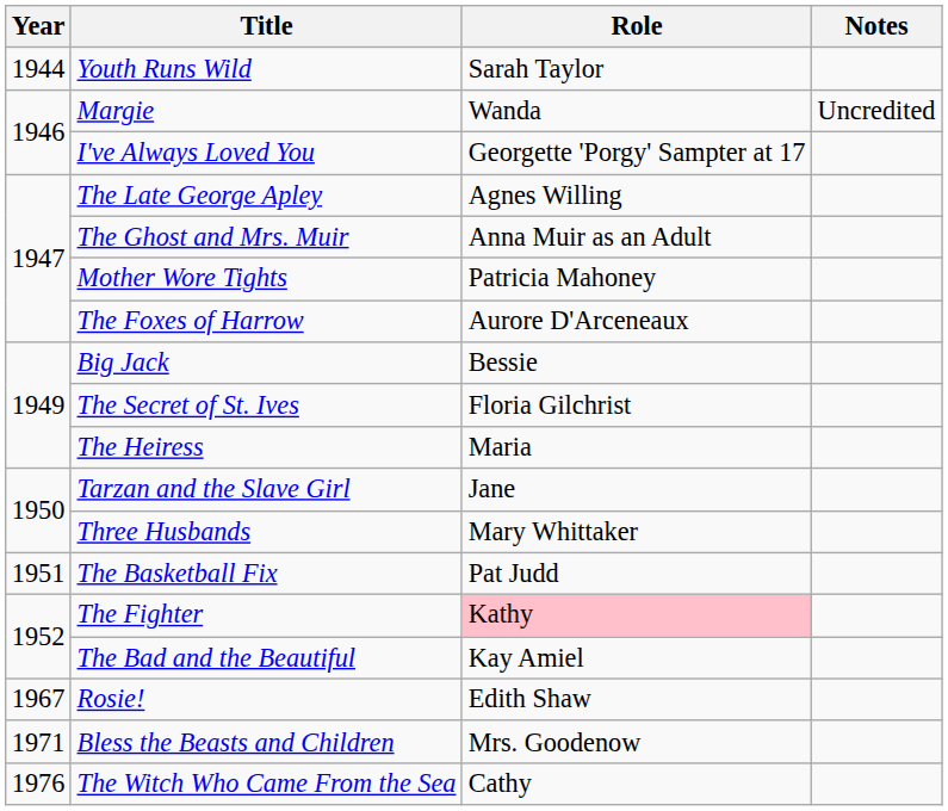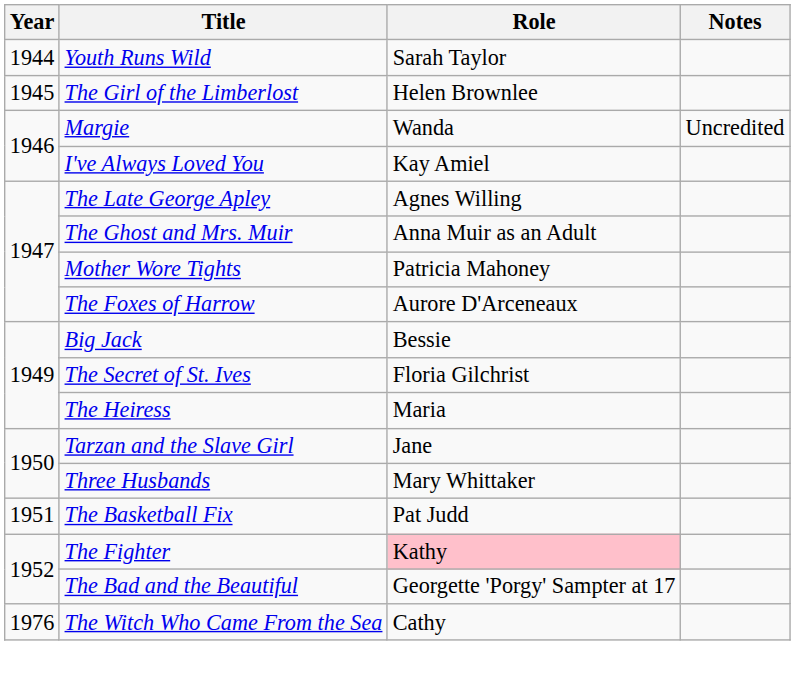+ row: 1945 | The Girl of the Limberlost | Helen Brownlee
I've Always Loved You | Role: Georgette 'Porgy' Sampter at 17 -> Kay Amiel
The Bad and the Beautiful | Role: Kay Amiel -> Georgette 'Porgy' Sampter at 17
- row: 1967 | Rosie! | Edith Shaw
- row: 1971 | Bless the Beasts and Children | Mrs. Goodenow
